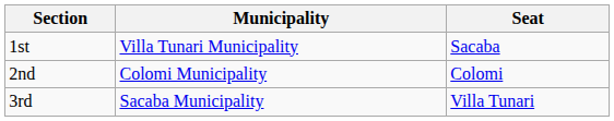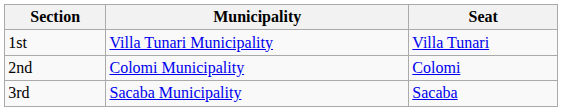1st | Seat: Sacaba -> Villa Tunari
3rd | Seat: Villa Tunari -> Sacaba
